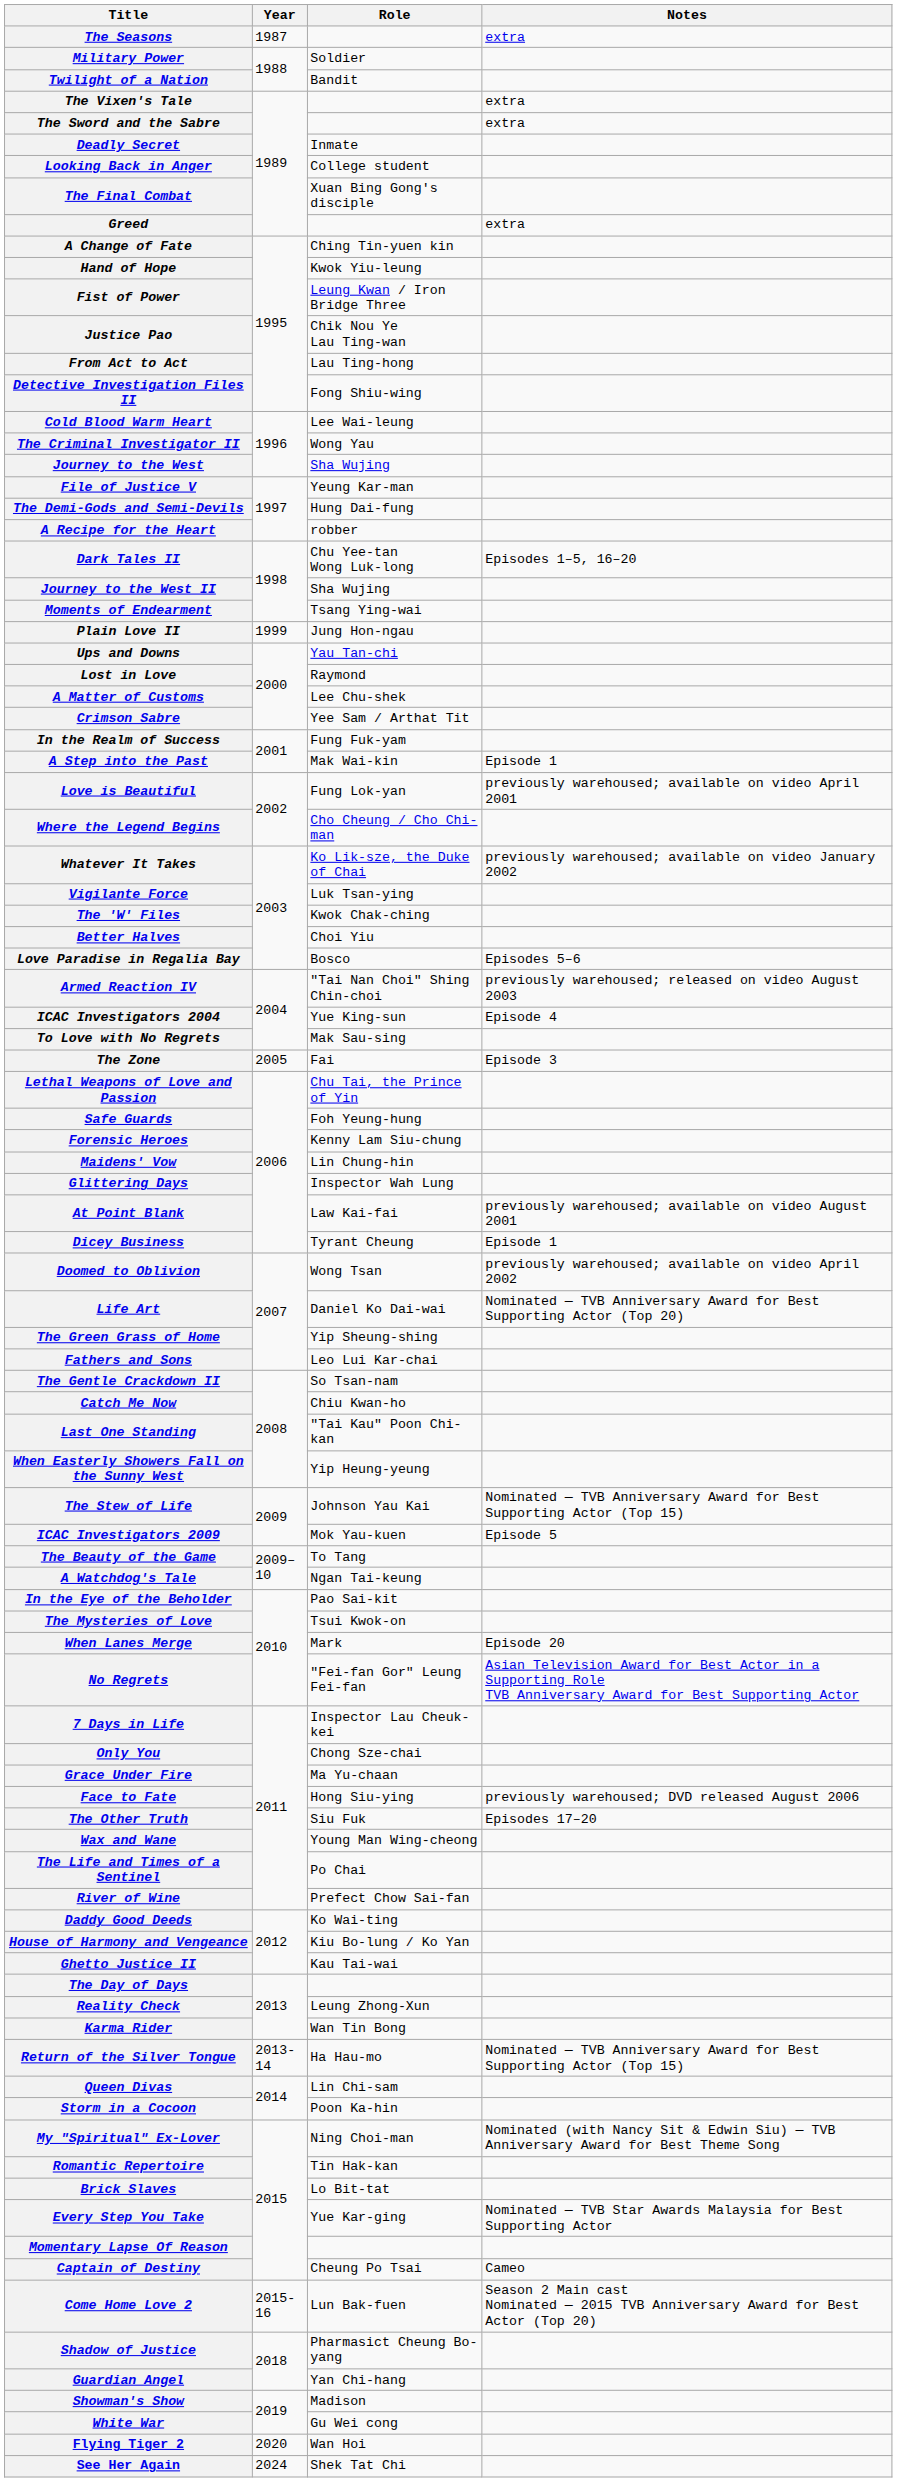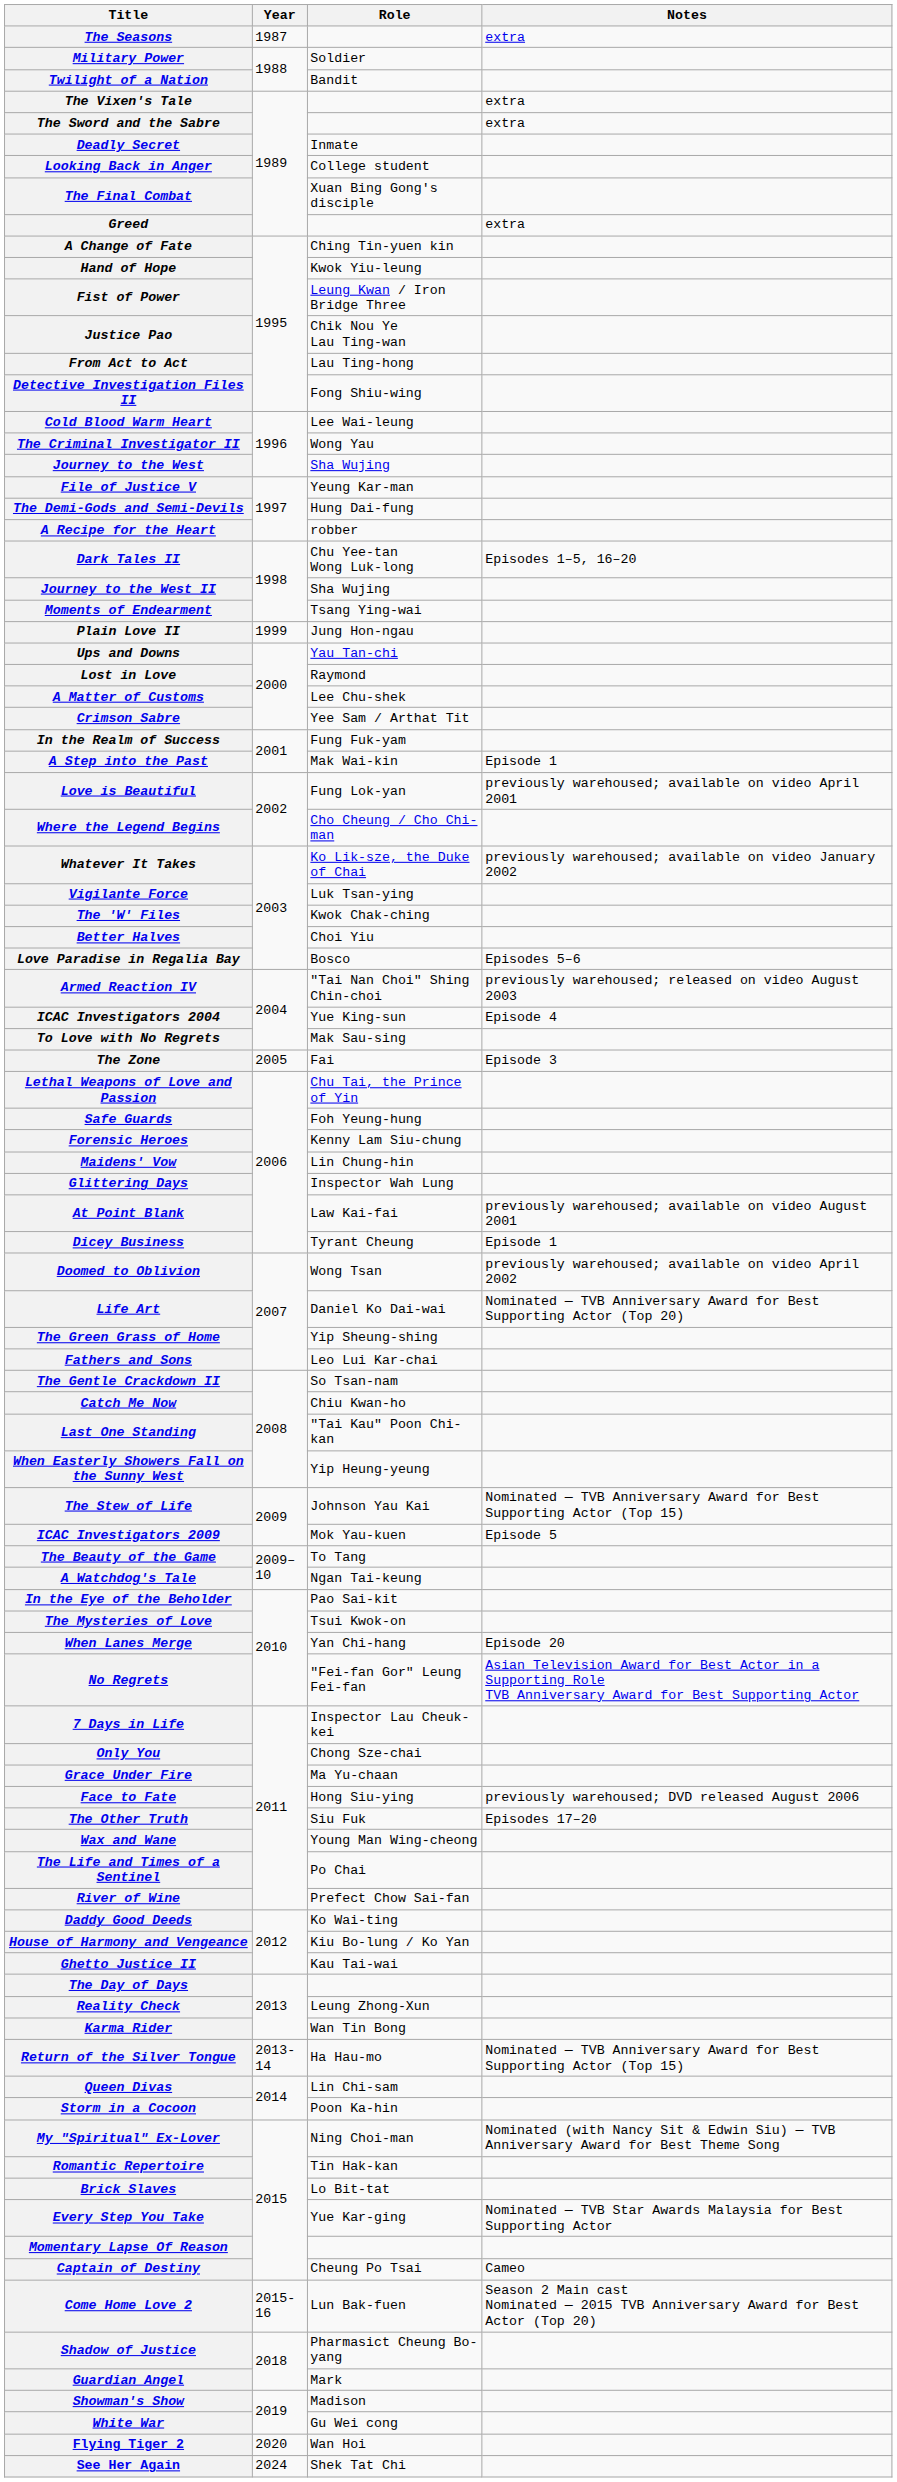When Lanes Merge | Role: Mark -> Yan Chi-hang
Guardian Angel | Role: Yan Chi-hang -> Mark
